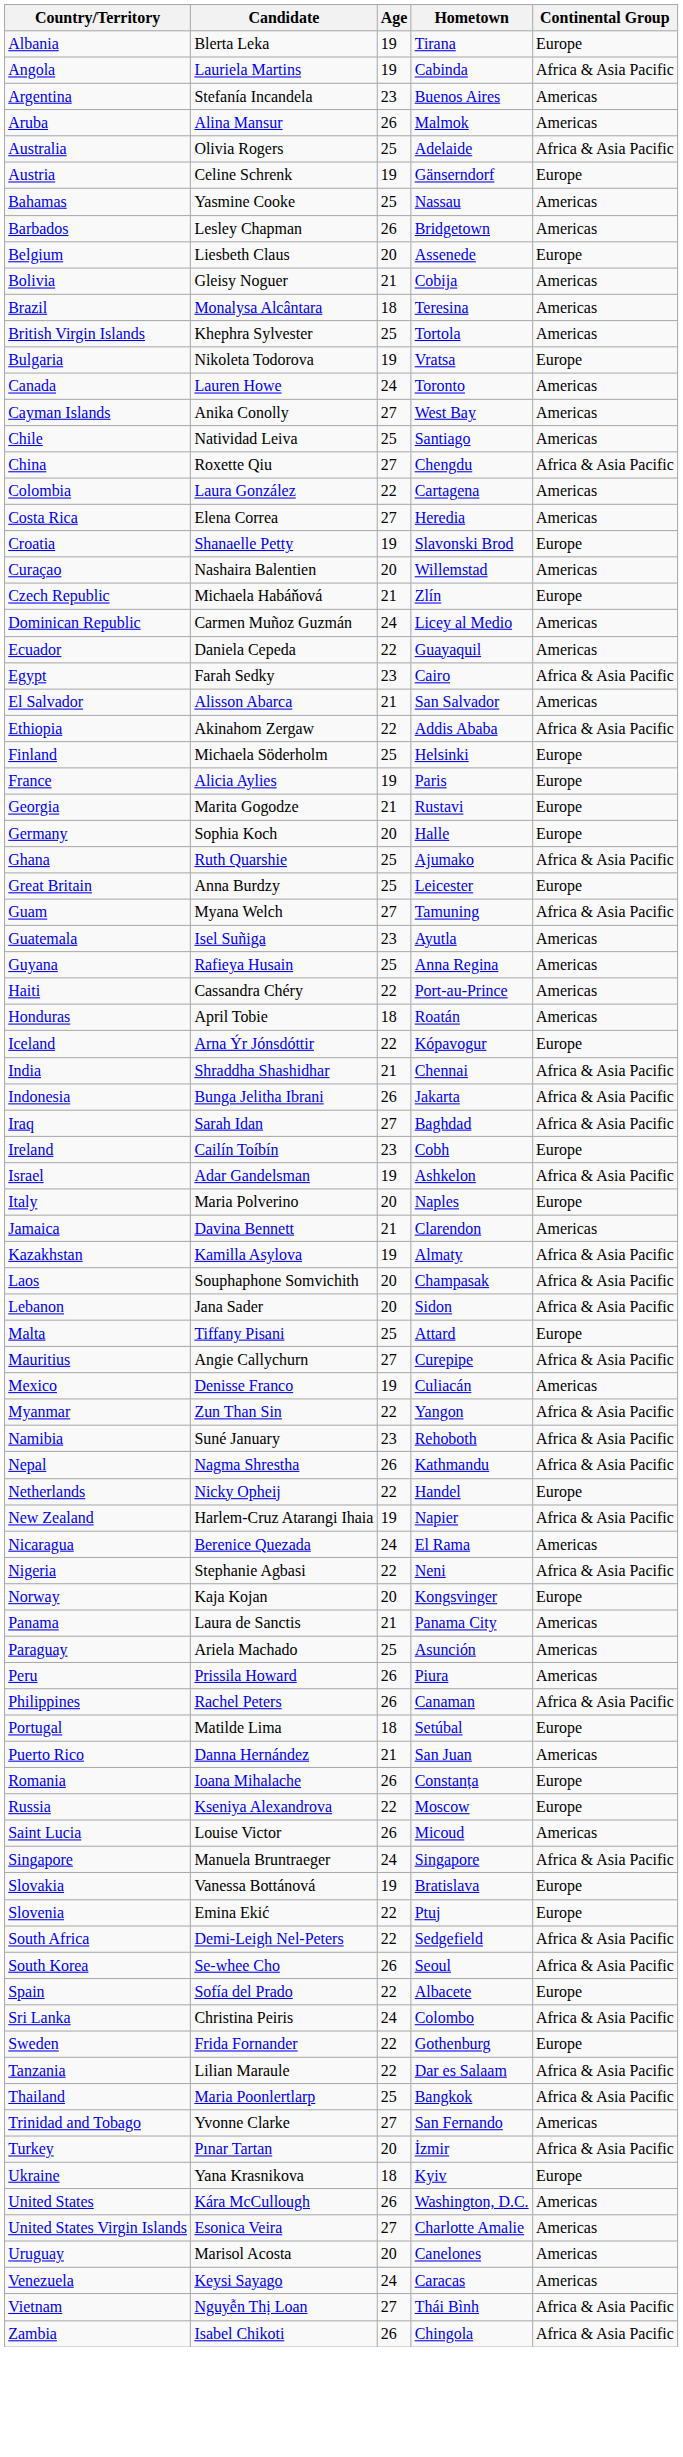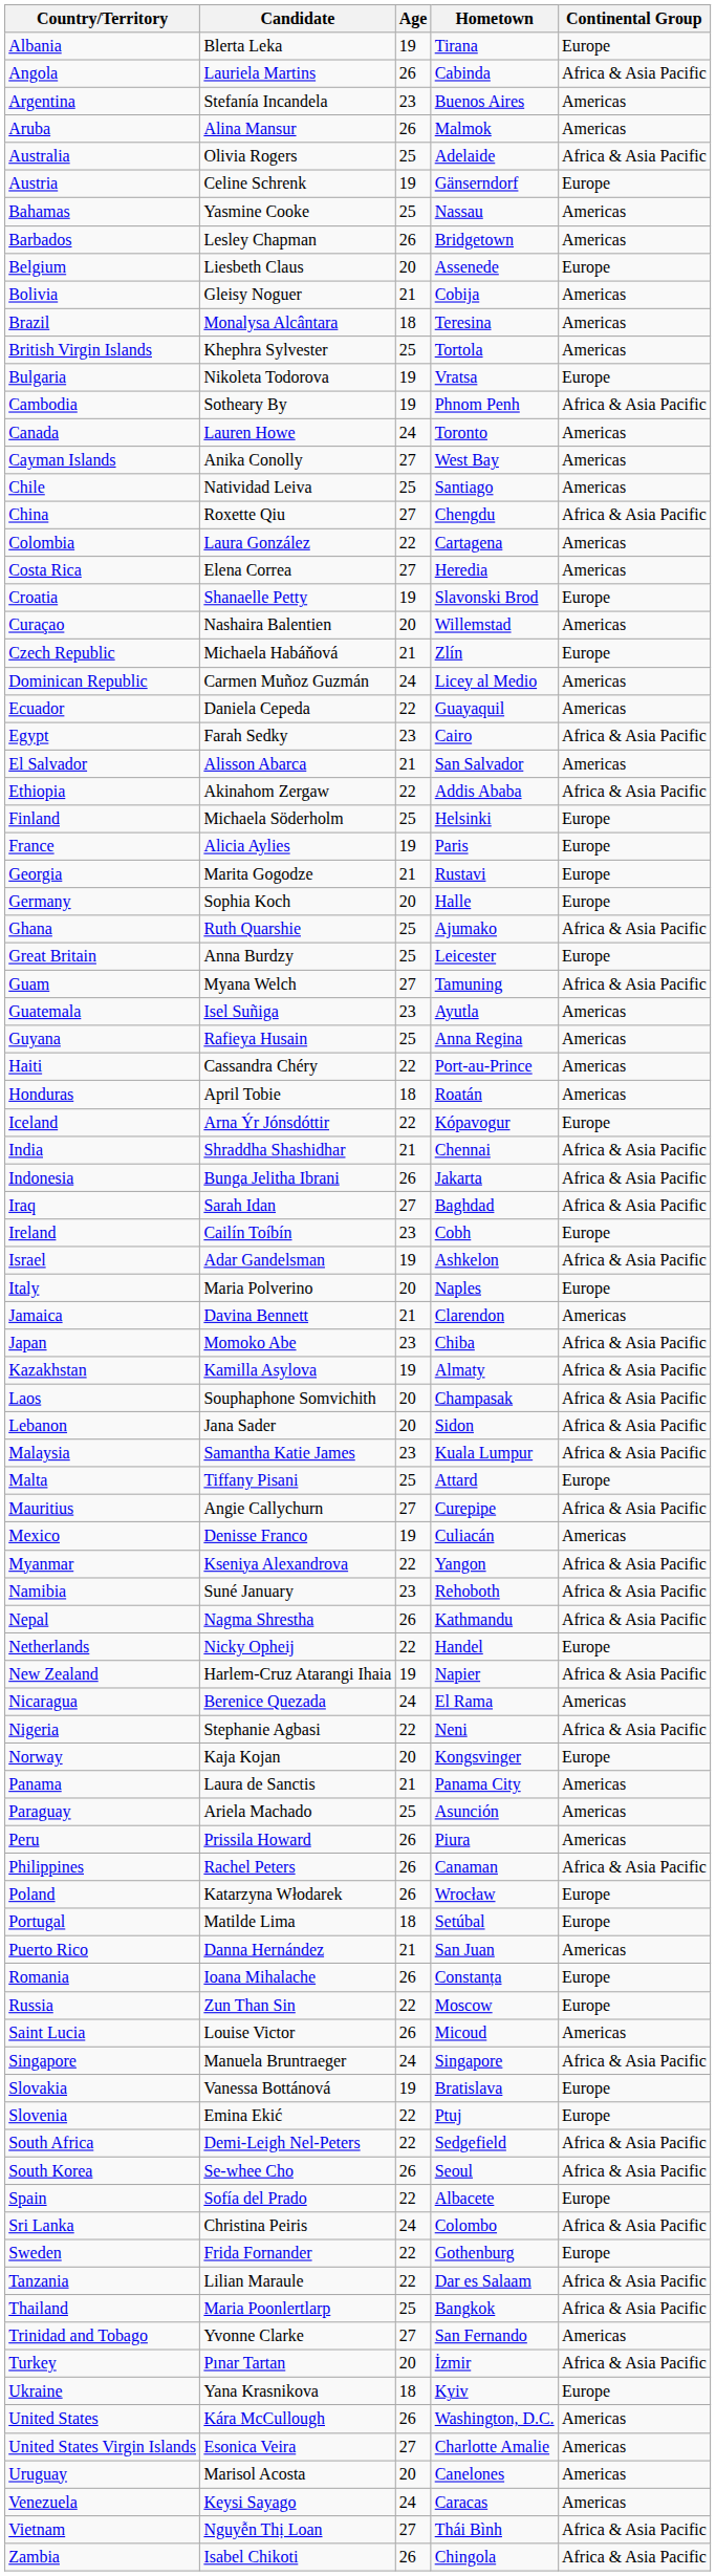Angola | Age: 19 -> 26
+ row: Cambodia | Sotheary By | 19 | Phnom Penh | Africa & Asia Pacific
+ row: Japan | Momoko Abe | 23 | Chiba | Africa & Asia Pacific
+ row: Malaysia | Samantha Katie James | 23 | Kuala Lumpur | Africa & Asia Pacific
Myanmar | Candidate: Zun Than Sin -> Kseniya Alexandrova
+ row: Poland | Katarzyna Włodarek | 26 | Wrocław | Europe
Russia | Candidate: Kseniya Alexandrova -> Zun Than Sin
